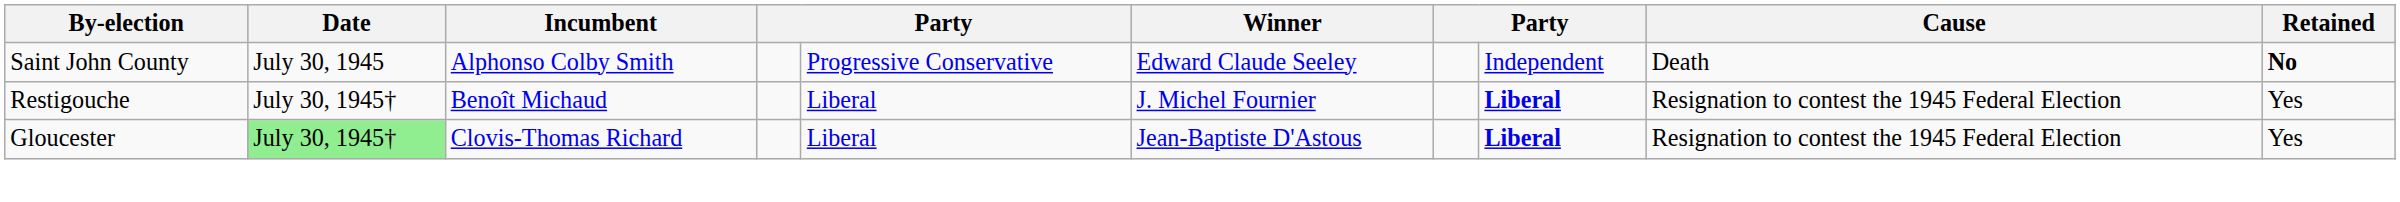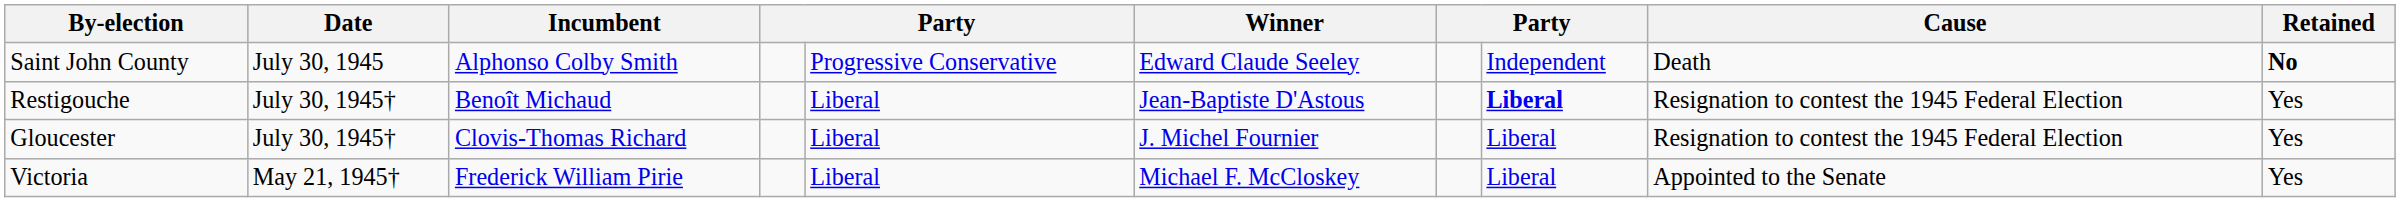Restigouche | Winner: J. Michel Fournier -> Jean-Baptiste D'Astous
Gloucester | Date: lightgreen background -> no background
Gloucester | Winner: Jean-Baptiste D'Astous -> J. Michel Fournier
Gloucester | column 8: bold -> normal
+ row: Victoria | May 21, 1945† | Frederick William Pirie | Liberal | Michael F. McCloskey | Liberal | Appointed to the Senate | Yes
